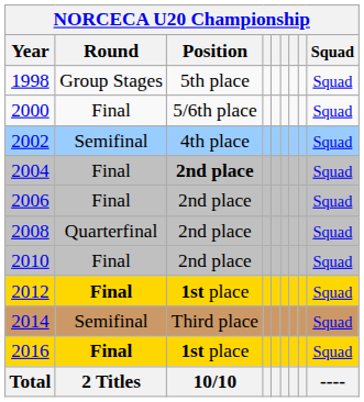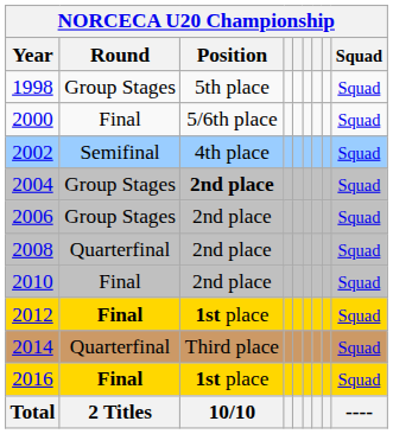2004 | Round: Final -> Group Stages
2006 | Round: Final -> Group Stages
2014 | Round: Semifinal -> Quarterfinal
